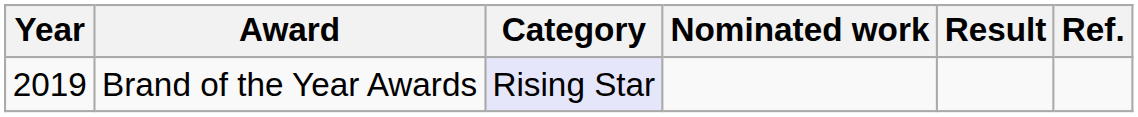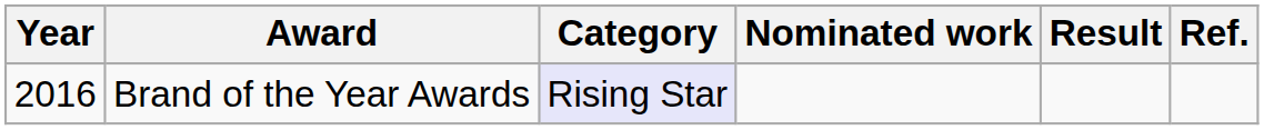Brand of the Year Awards | Year: 2019 -> 2016
